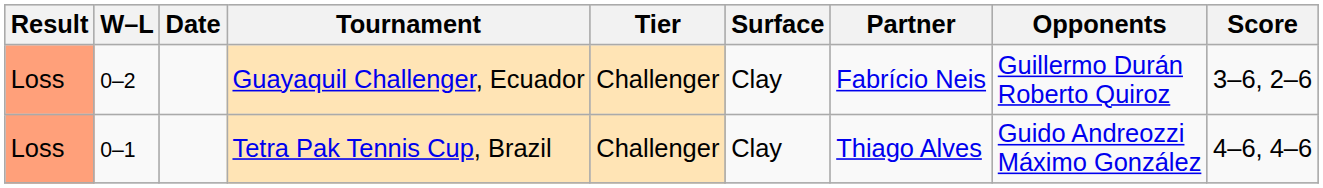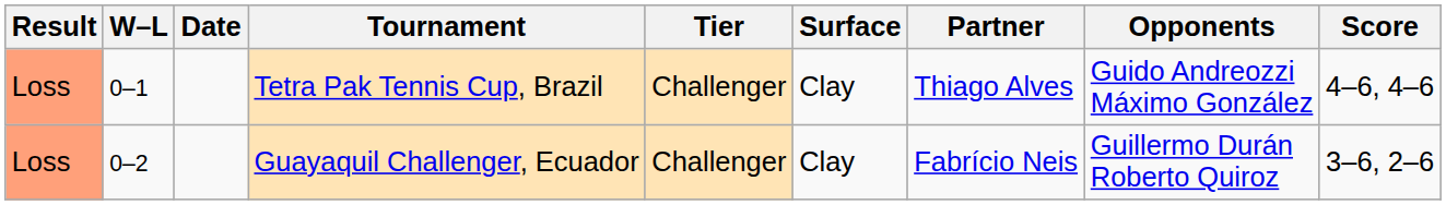rows swapped: Tetra Pak Tennis Cup, Brazil <-> Guayaquil Challenger, Ecuador
